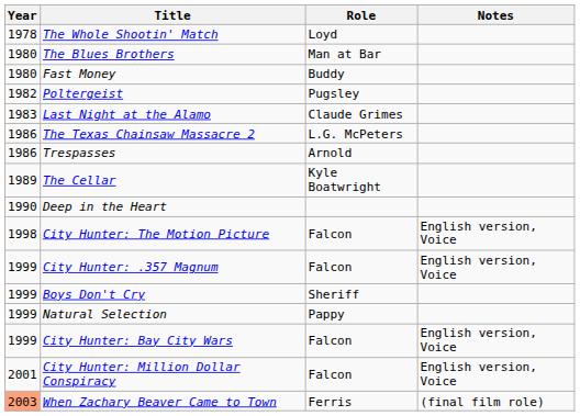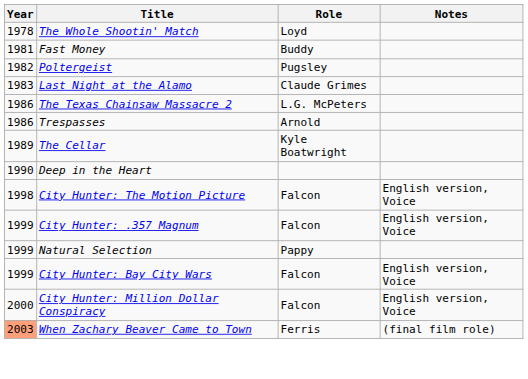- row: 1980 | The Blues Brothers | Man at Bar
Fast Money | Year: 1980 -> 1981
- row: 1999 | Boys Don't Cry | Sheriff
City Hunter: Million Dollar Conspiracy | Year: 2001 -> 2000
